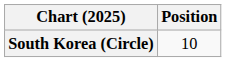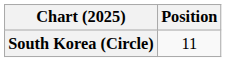South Korea (Circle) | Position: 10 -> 11
